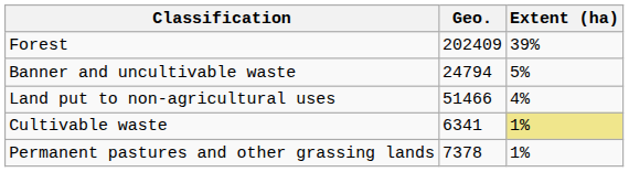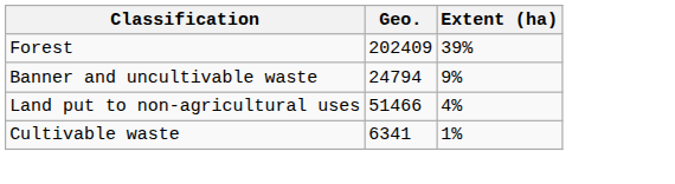Banner and uncultivable waste | Extent (ha): 5% -> 9%
Cultivable waste | Extent (ha): khaki background -> no background
- row: Permanent pastures and other grassing lands | 7378 | 1%
